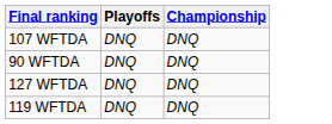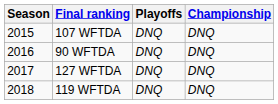+ column: Season | 2015 | 2016 | 2017 | 2018
